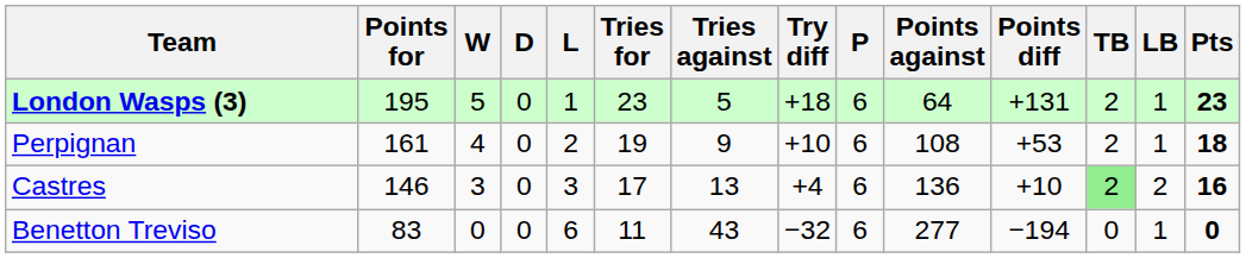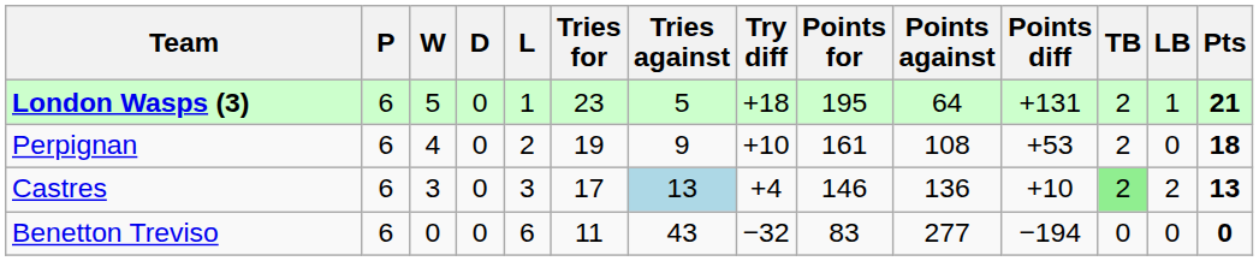columns swapped: P <-> Points for
London Wasps (3) | Pts: 23 -> 21
Perpignan | LB: 1 -> 0
Castres | Tries against: no background -> lightblue background
Castres | Pts: 16 -> 13
Benetton Treviso | LB: 1 -> 0
